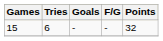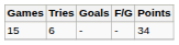15 | Points: 32 -> 34
